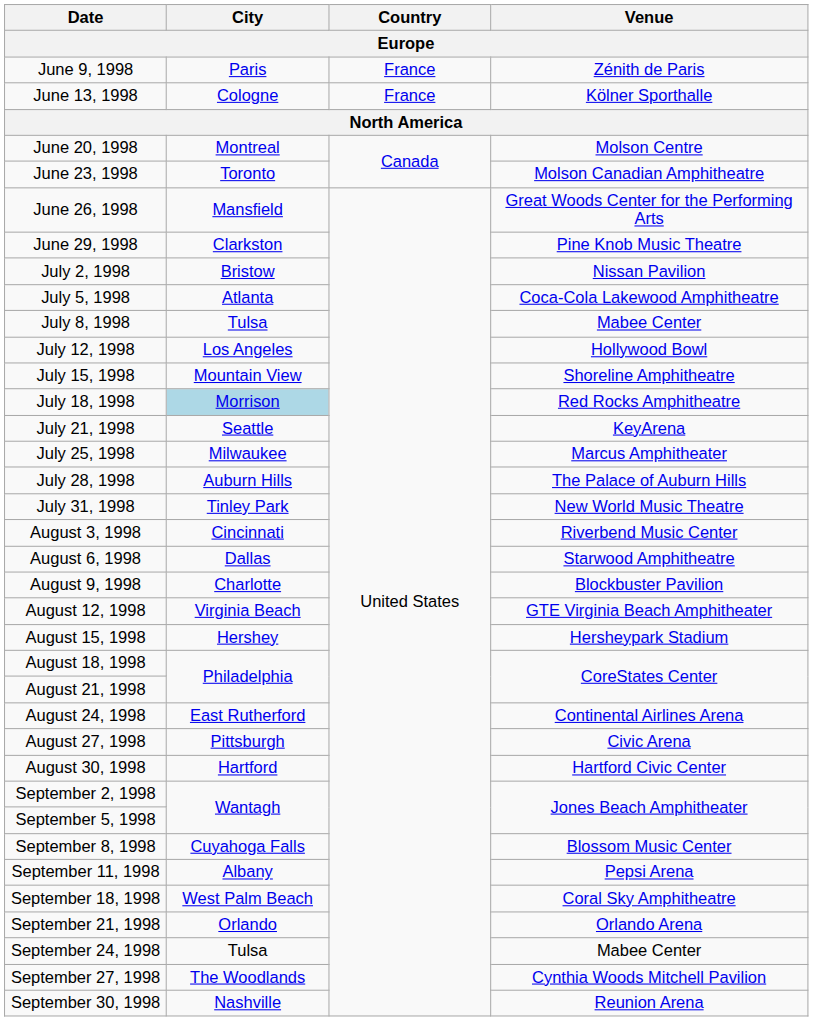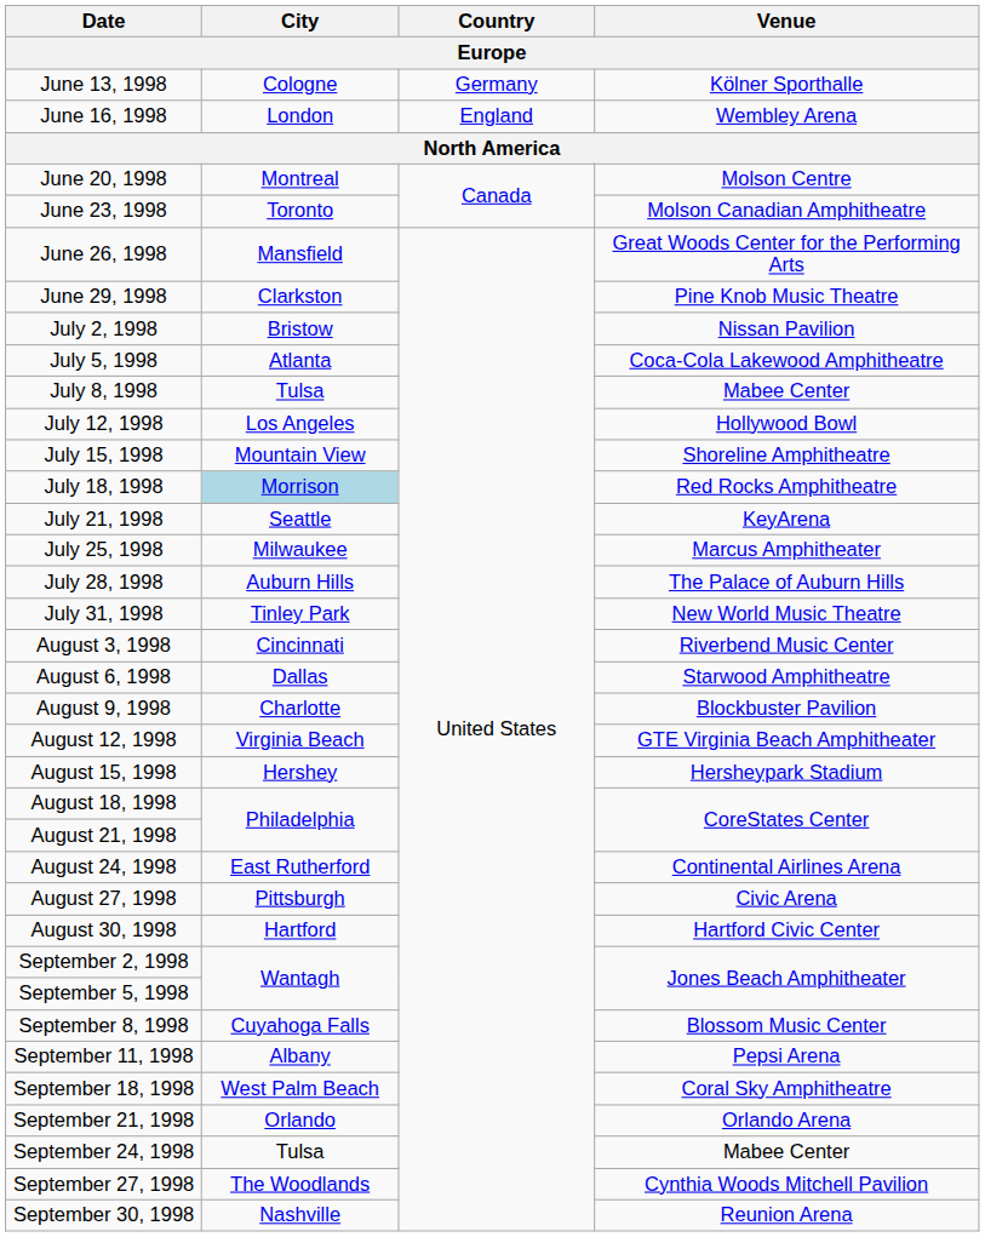- row: June 9, 1998 | Paris | France | Zénith de Paris
June 13, 1998 | Country: France -> Germany
+ row: June 16, 1998 | London | England | Wembley Arena
